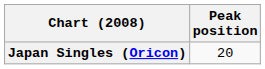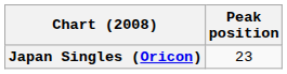Japan Singles (Oricon) | Peak position: 20 -> 23
